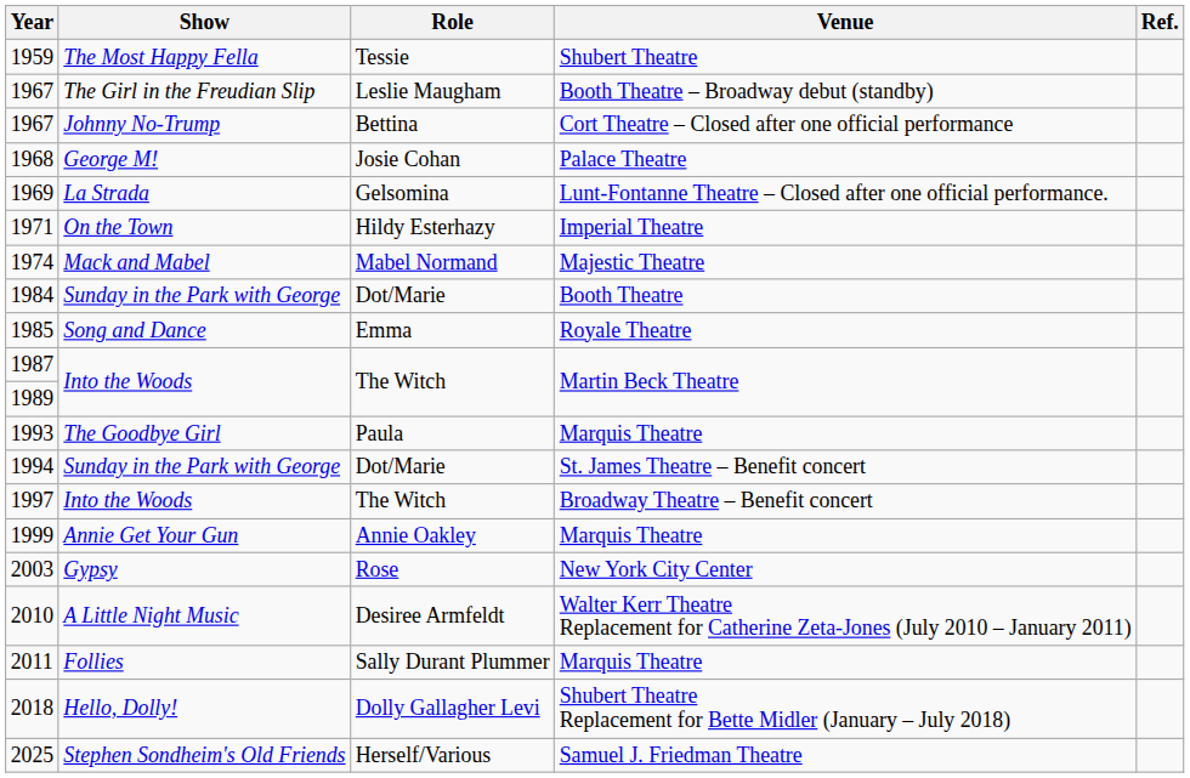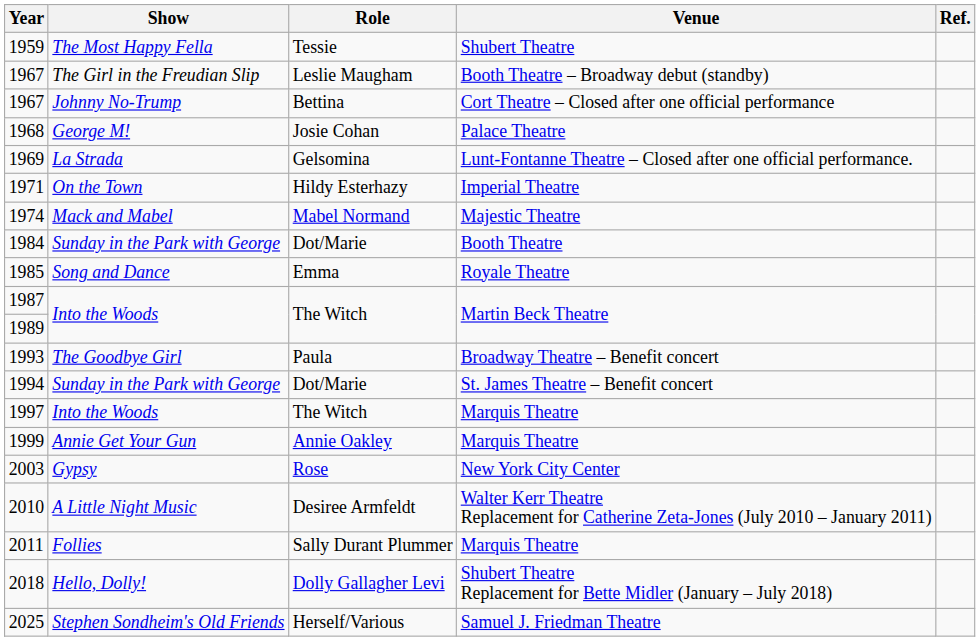1993 | Venue: Marquis Theatre -> Broadway Theatre – Benefit concert
1997 | Venue: Broadway Theatre – Benefit concert -> Marquis Theatre
